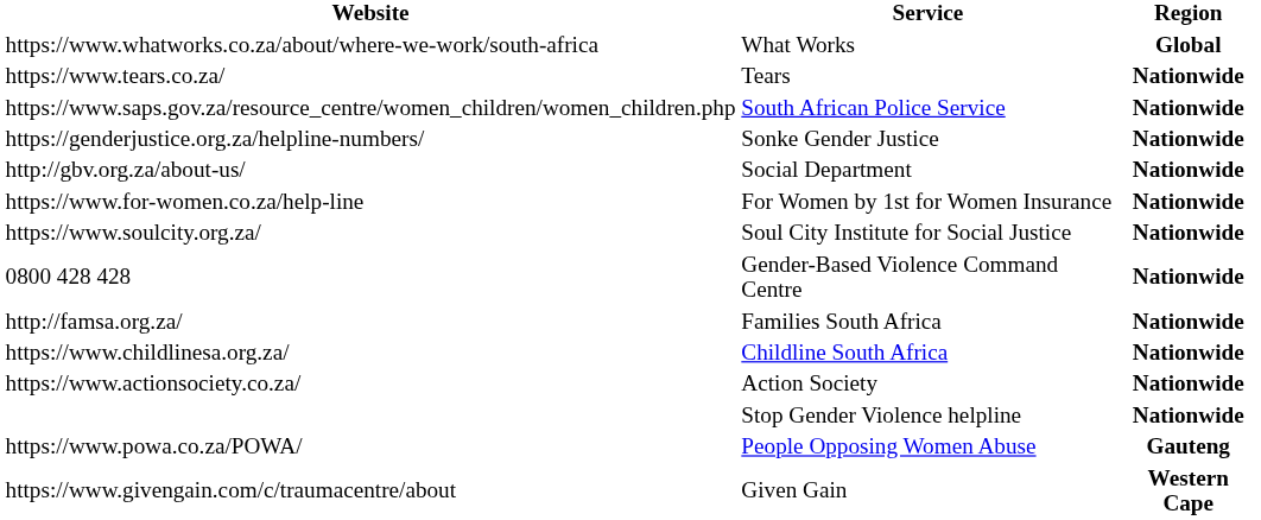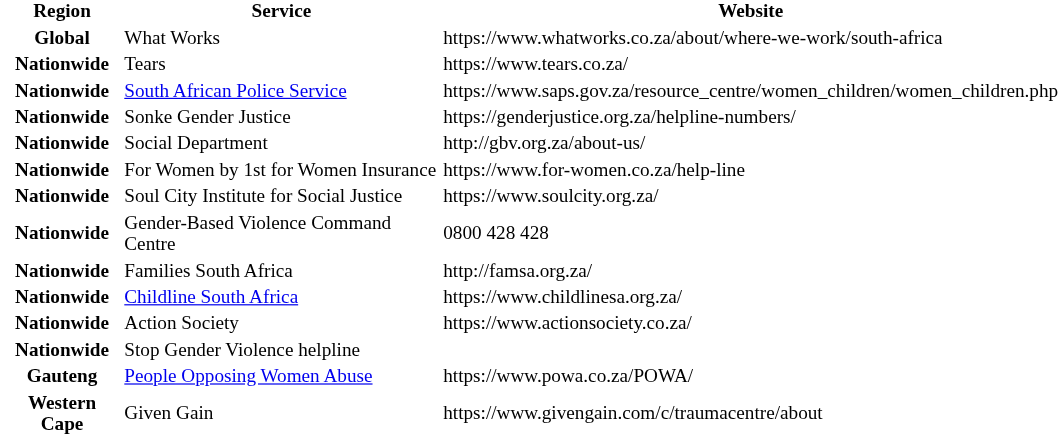columns swapped: Region <-> Website
